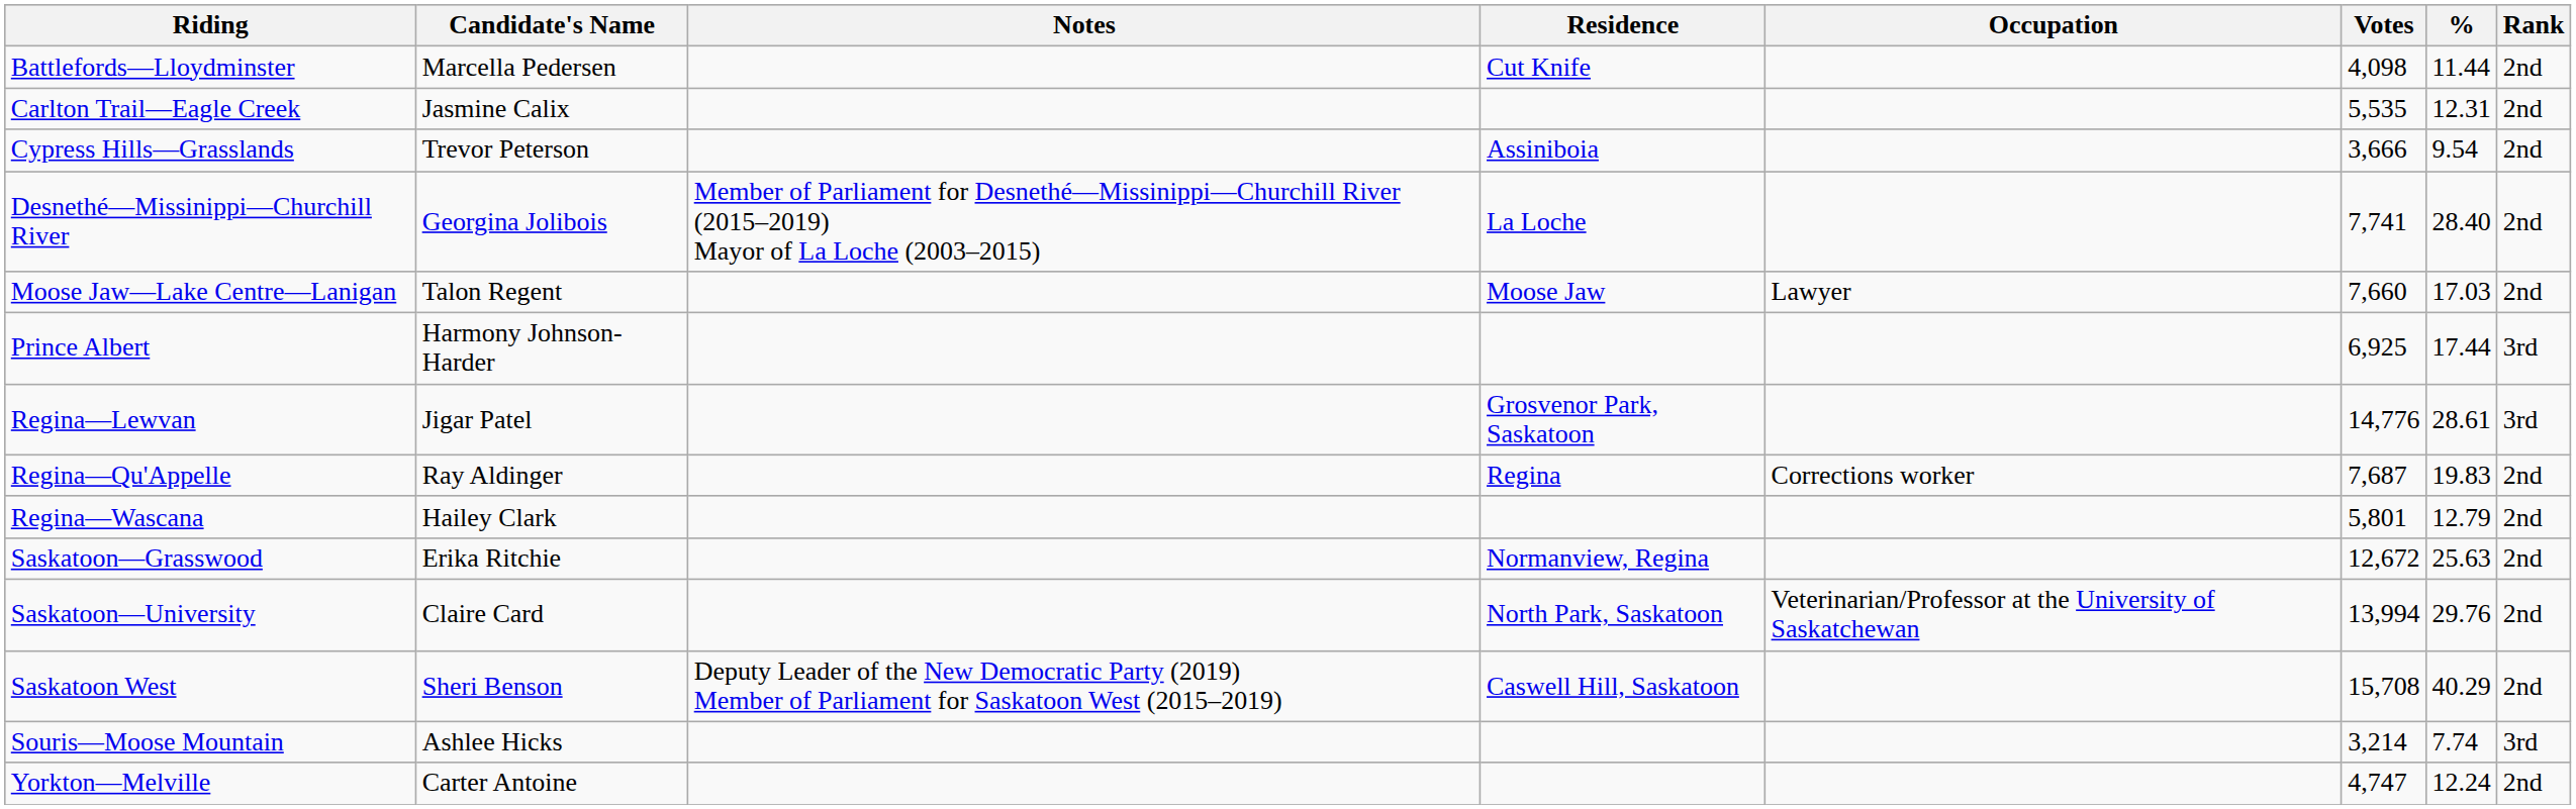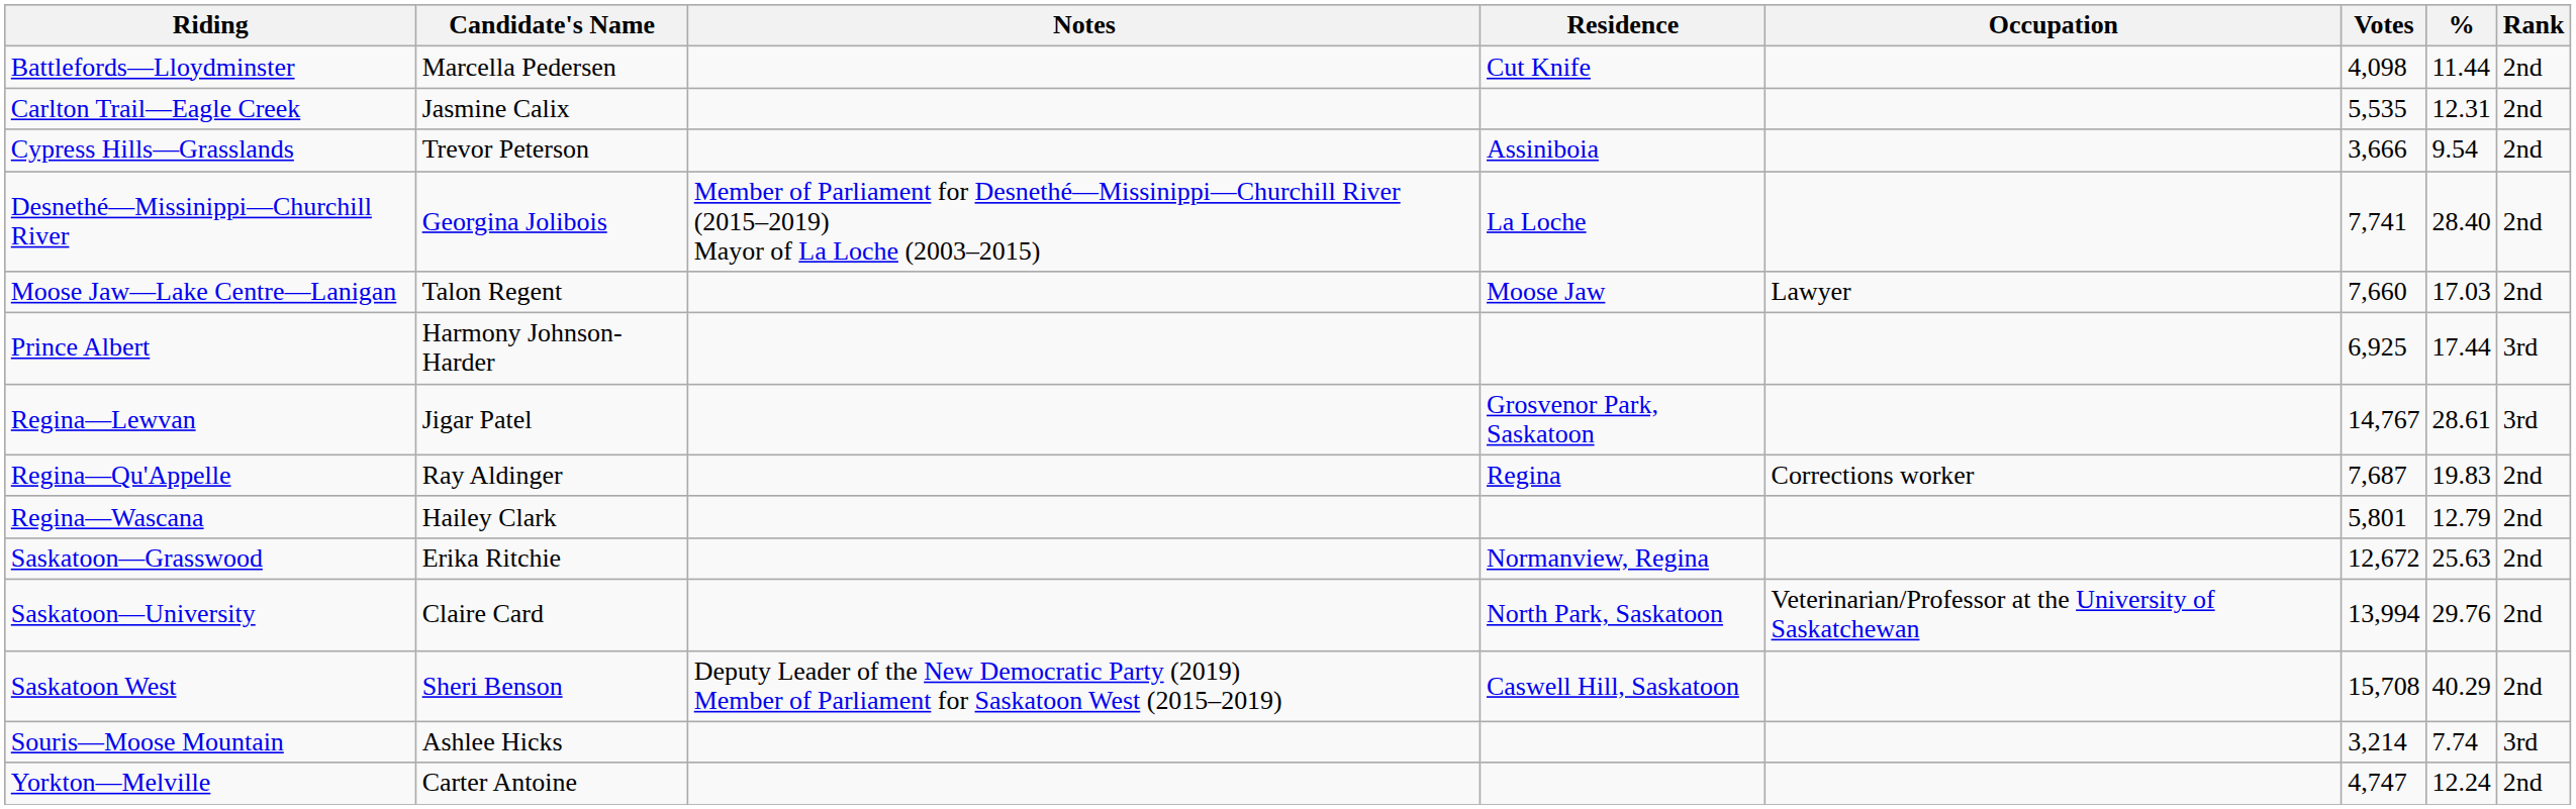Regina—Lewvan | Votes: 14,776 -> 14,767
